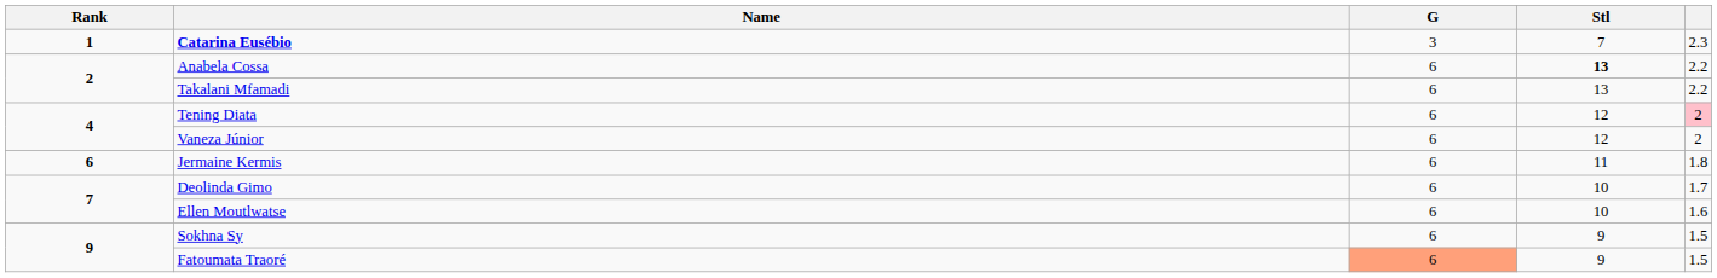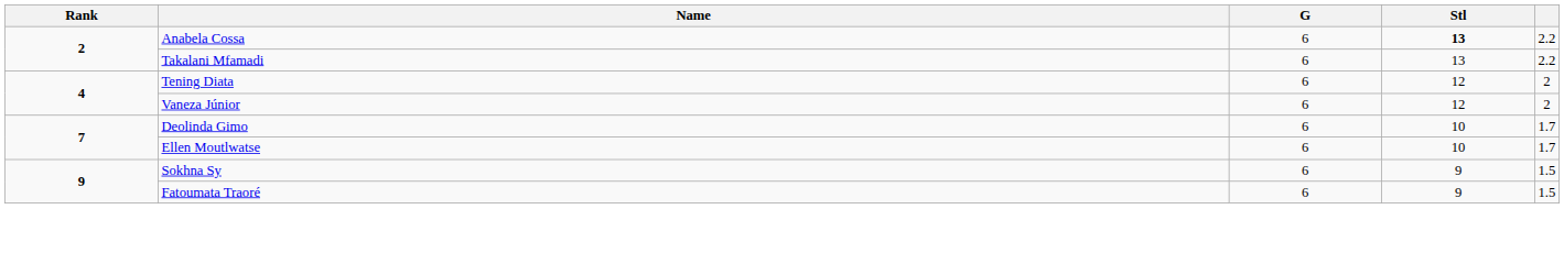- row: 1 | Catarina Eusébio | 3 | 7 | 2.3
Tening Diata | column 5: pink background -> no background
- row: 6 | Jermaine Kermis | 6 | 11 | 1.8
Ellen Moutlwatse | column 5: 1.6 -> 1.7
Fatoumata Traoré | G: lightsalmon background -> no background
